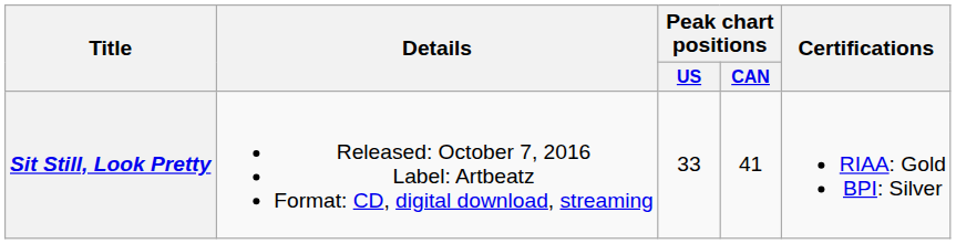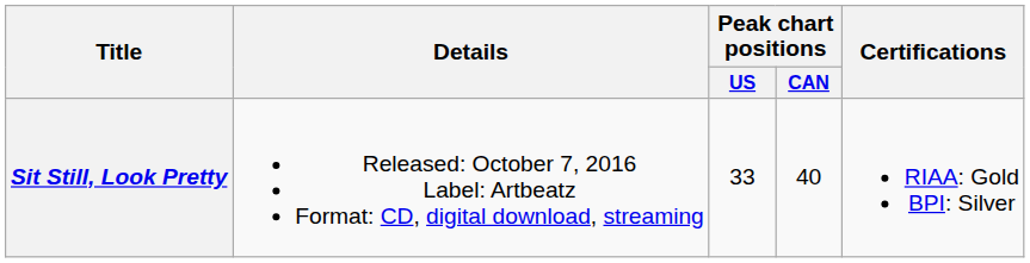Sit Still, Look Pretty | Peak chart positions / CAN: 41 -> 40
